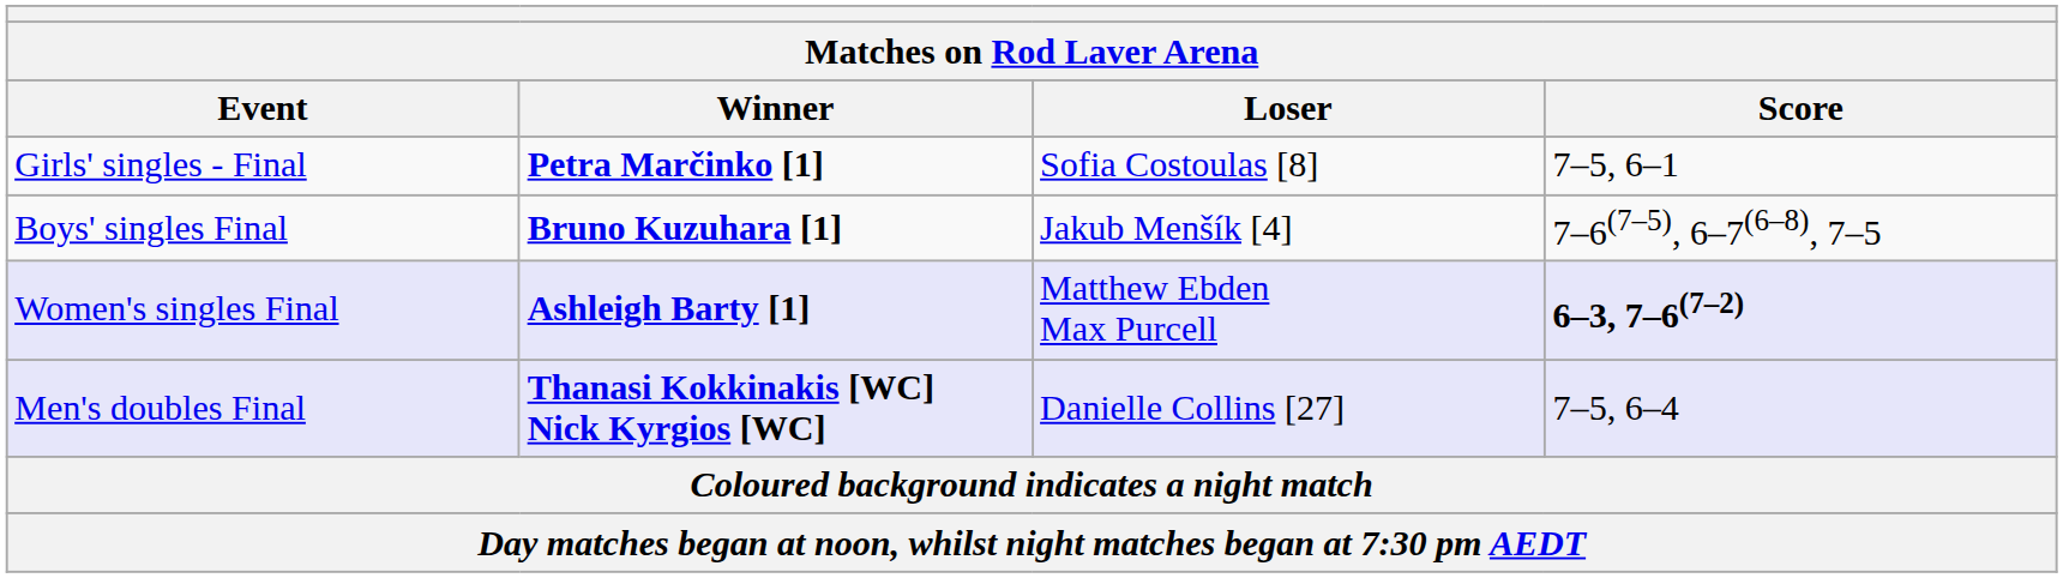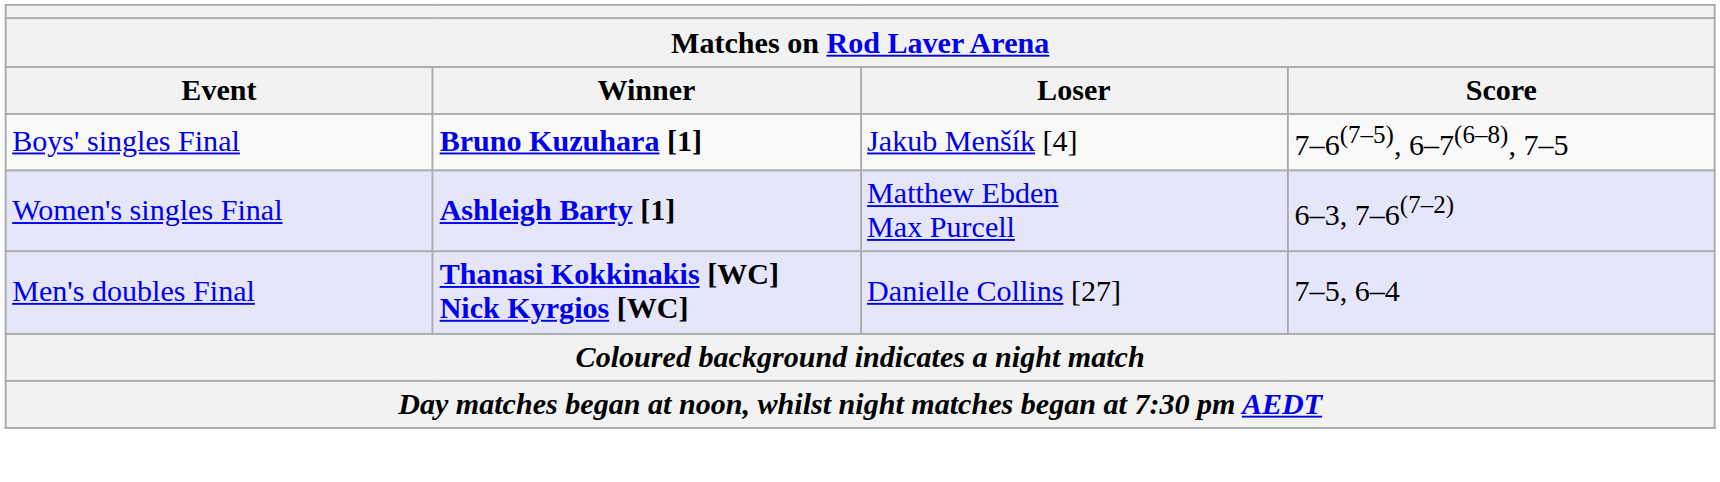- row: Girls' singles - Final | Petra Marčinko [1] | Sofia Costoulas [8] | 7–5, 6–1
Women's singles Final | Score: bold -> normal
